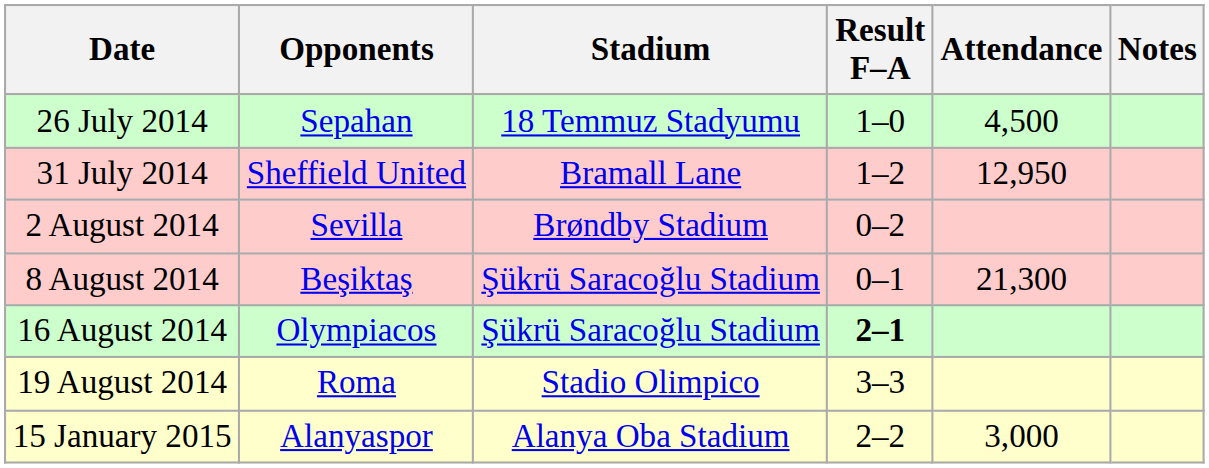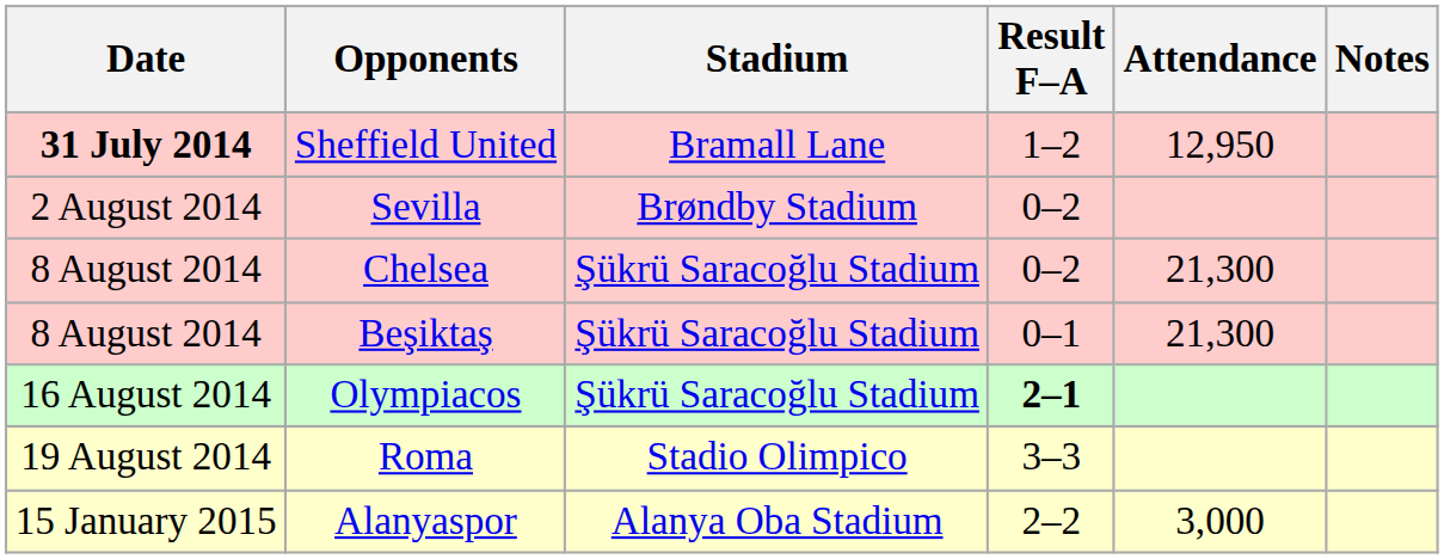- row: 26 July 2014 | Sepahan | 18 Temmuz Stadyumu | 1–0 | 4,500
Sheffield United | Date: normal -> bold
+ row: 8 August 2014 | Chelsea | Şükrü Saracoğlu Stadium | 0–2 | 21,300
